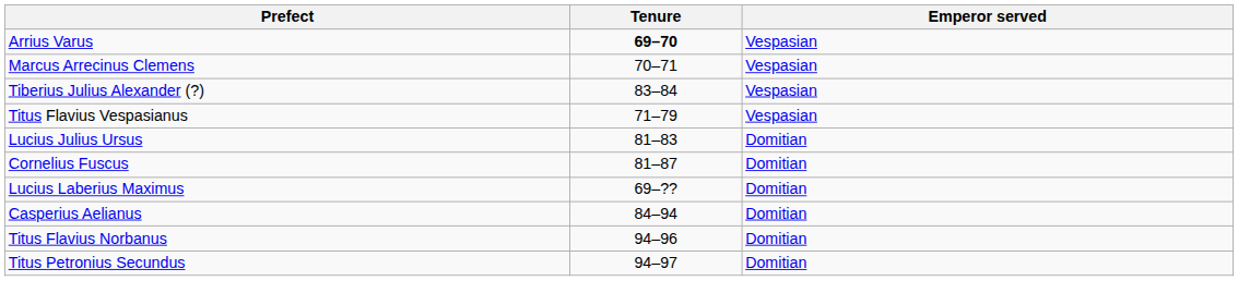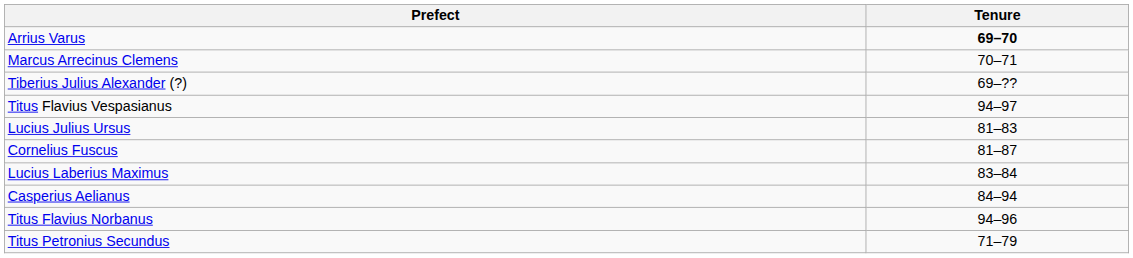- column: Emperor served | Vespasian | Vespasian | Vespasian | Vespasian | Domitian | Domitian | Domitian | Domitian | Domitian | Domitian
Tiberius Julius Alexander (?) | Tenure: 83–84 -> 69–??
Titus Flavius Vespasianus | Tenure: 71–79 -> 94–97
Lucius Laberius Maximus | Tenure: 69–?? -> 83–84
Titus Petronius Secundus | Tenure: 94–97 -> 71–79
